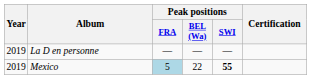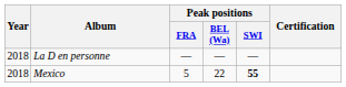La D en personne | Year: 2019 -> 2018
Mexico | Year: 2019 -> 2018
Mexico | Peak positions / FRA: lightblue background -> no background
